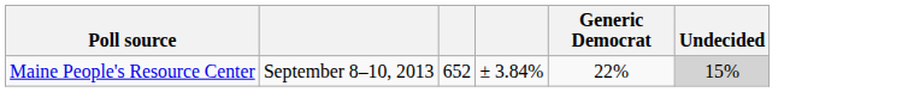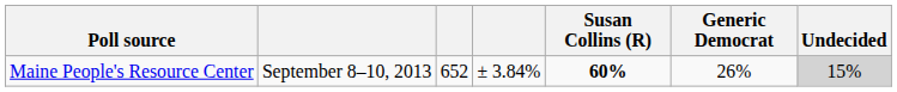+ column: Susan Collins (R) | 60%
Maine People's Resource Center | Generic Democrat: 22% -> 26%
